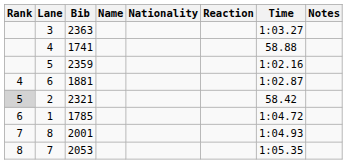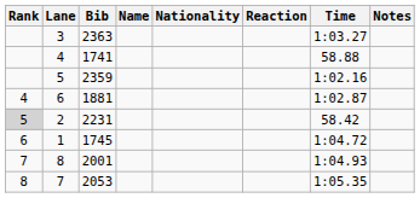2 | Bib: 2321 -> 2231
1 | Bib: 1785 -> 1745
